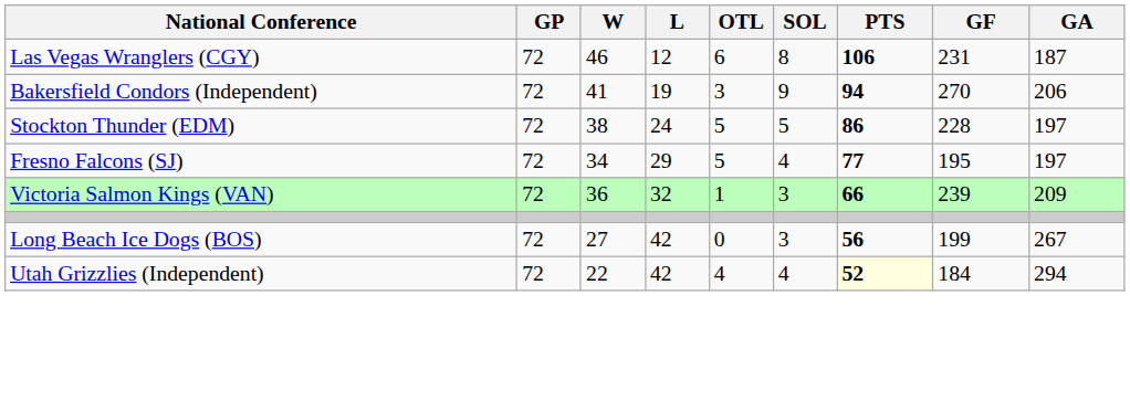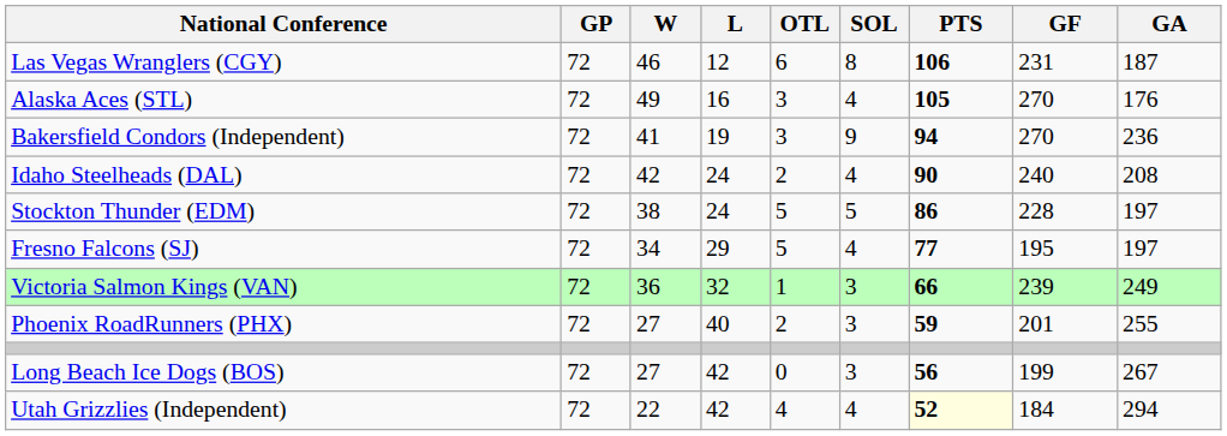+ row: Alaska Aces (STL) | 72 | 49 | 16 | 3 | 4 | 105 | 270 | 176
Bakersfield Condors (Independent) | GA: 206 -> 236
+ row: Idaho Steelheads (DAL) | 72 | 42 | 24 | 2 | 4 | 90 | 240 | 208
Victoria Salmon Kings (VAN) | GA: 209 -> 249
+ row: Phoenix RoadRunners (PHX) | 72 | 27 | 40 | 2 | 3 | 59 | 201 | 255
